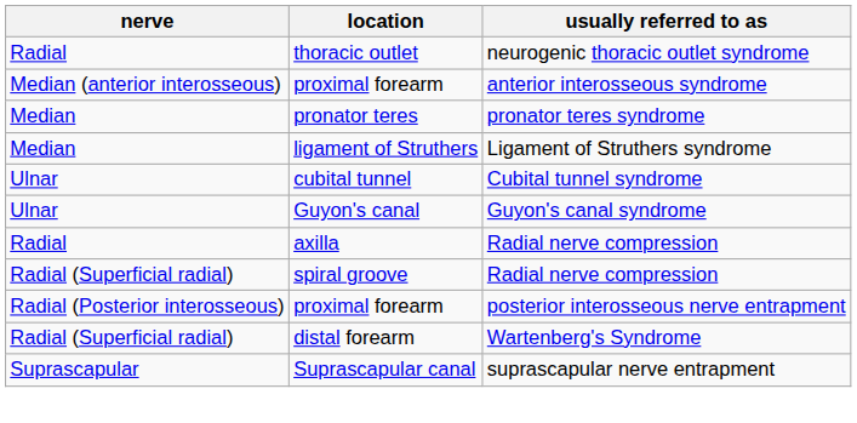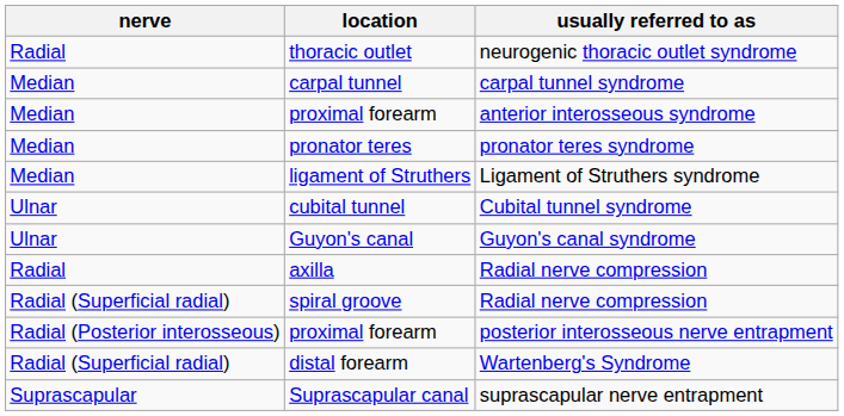+ row: Median | carpal tunnel | carpal tunnel syndrome
proximal forearm / anterior interosseous syndrome | nerve: Median (anterior interosseous) -> Median
